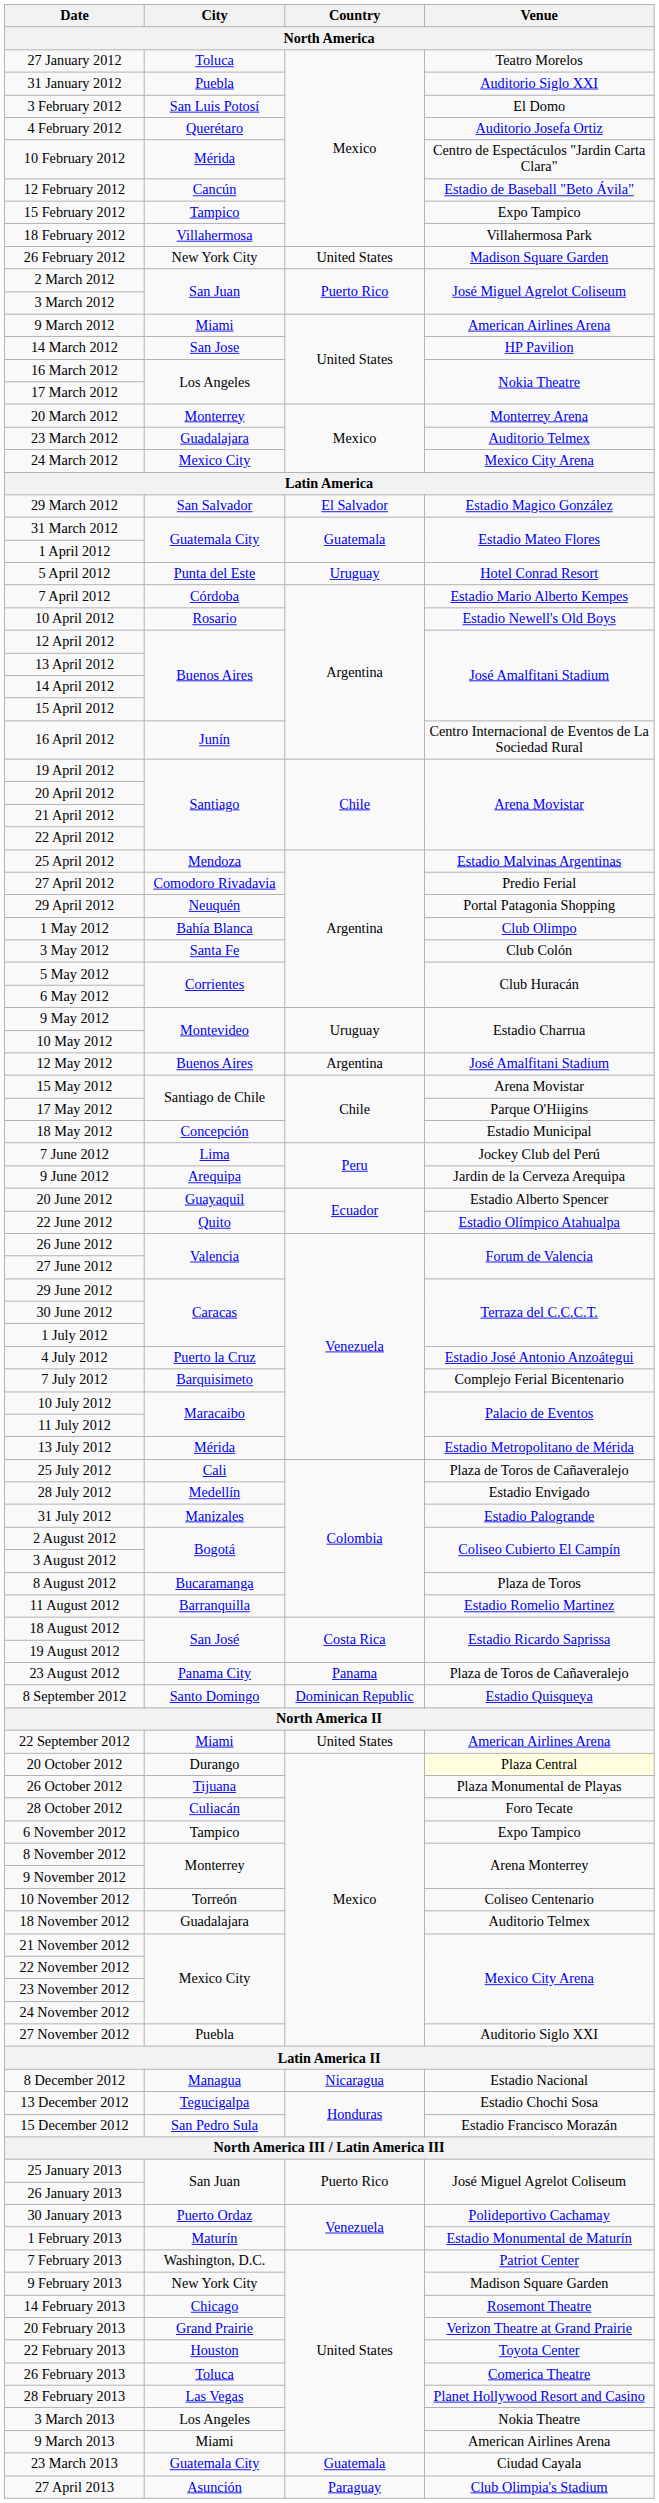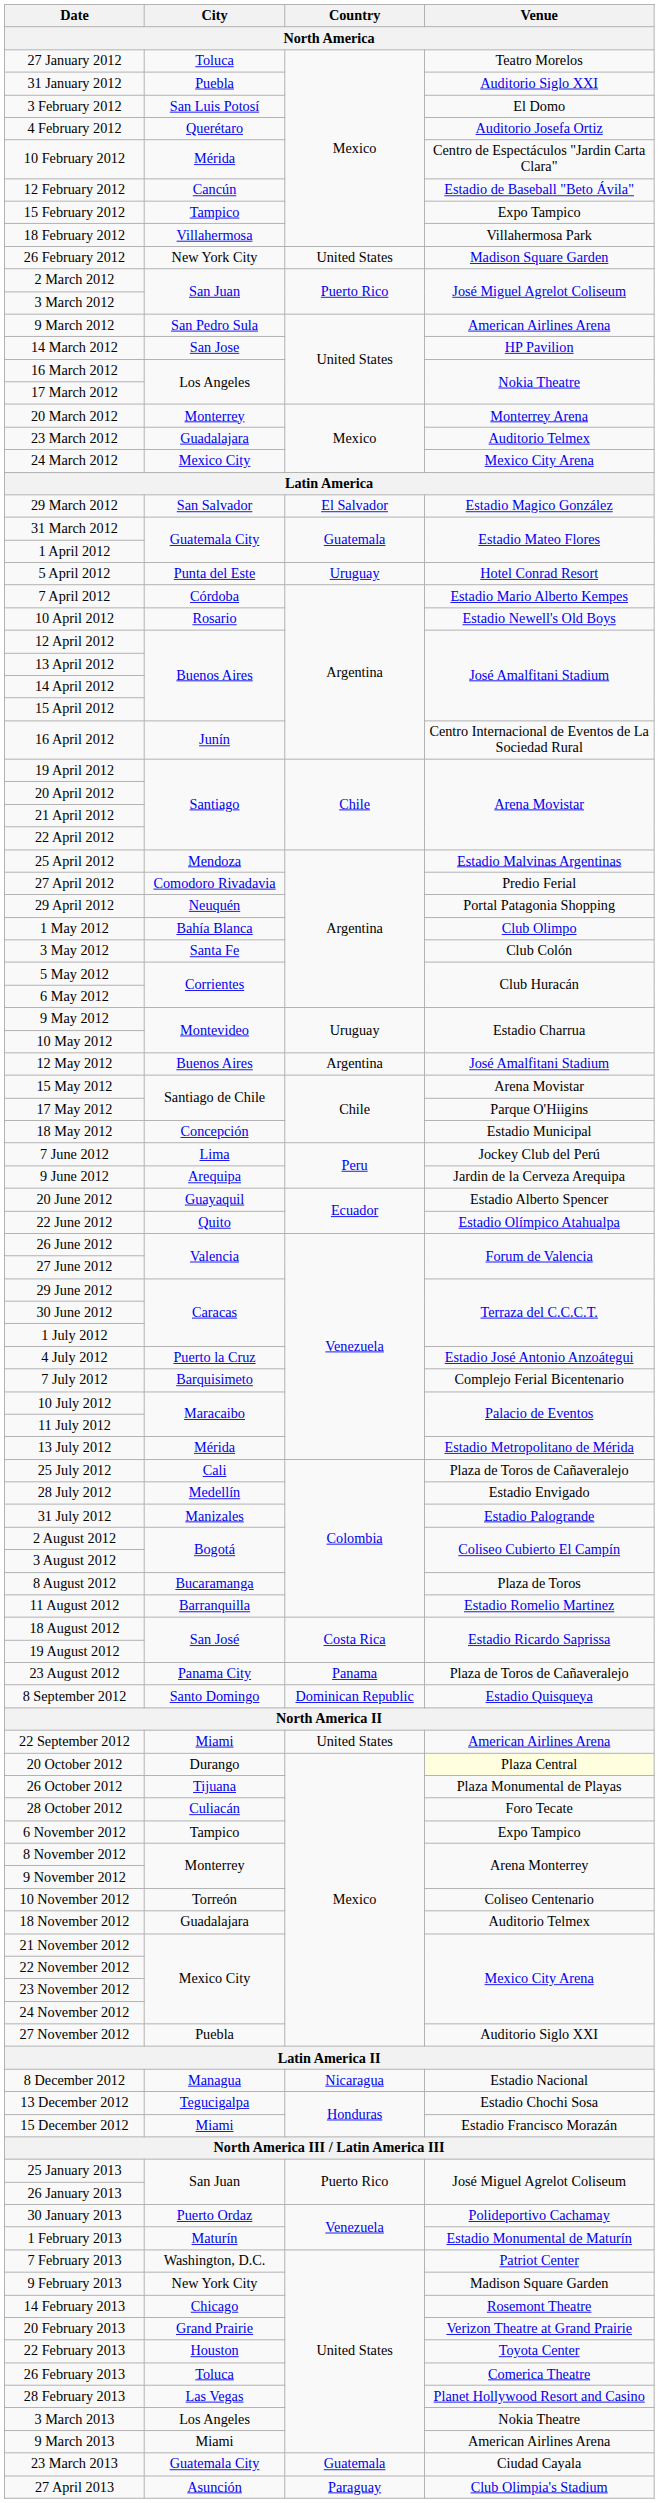9 March 2012 | City: Miami -> San Pedro Sula
15 December 2012 | City: San Pedro Sula -> Miami
